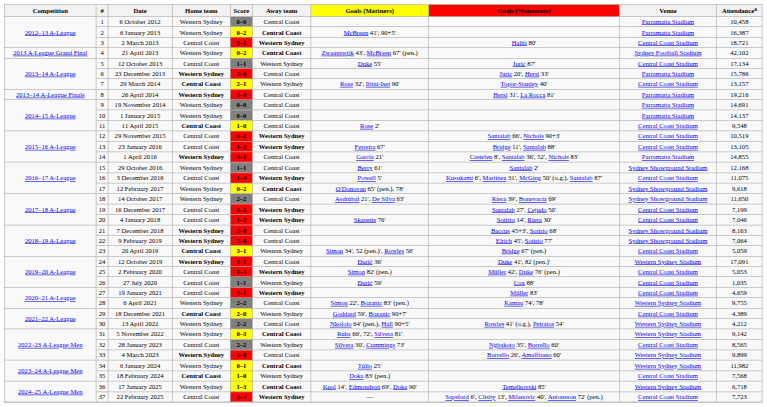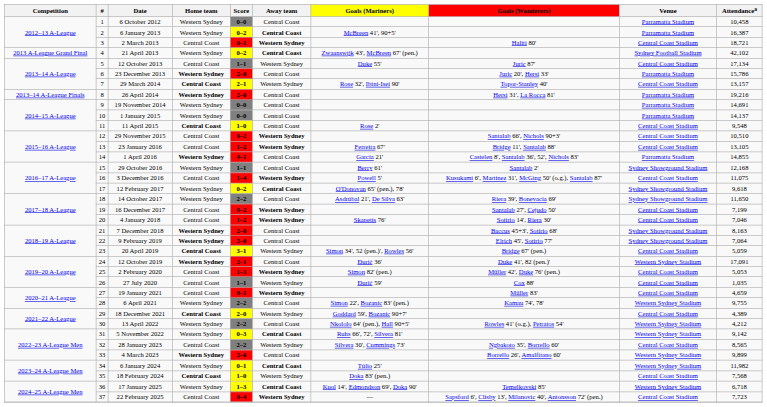29 November 2015 | Attendancea: 10,519 -> 10,510
